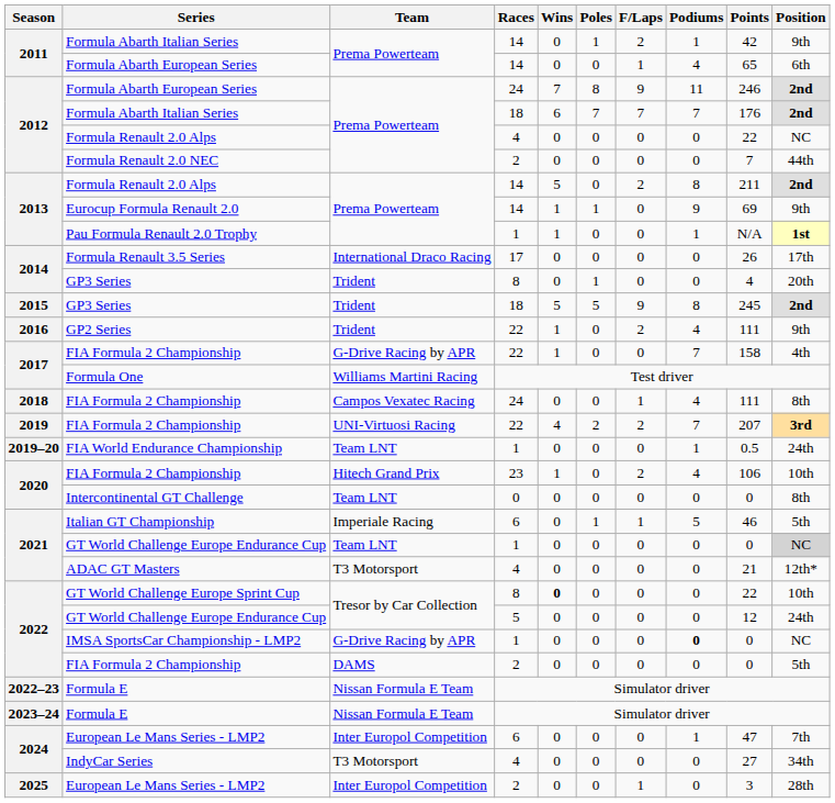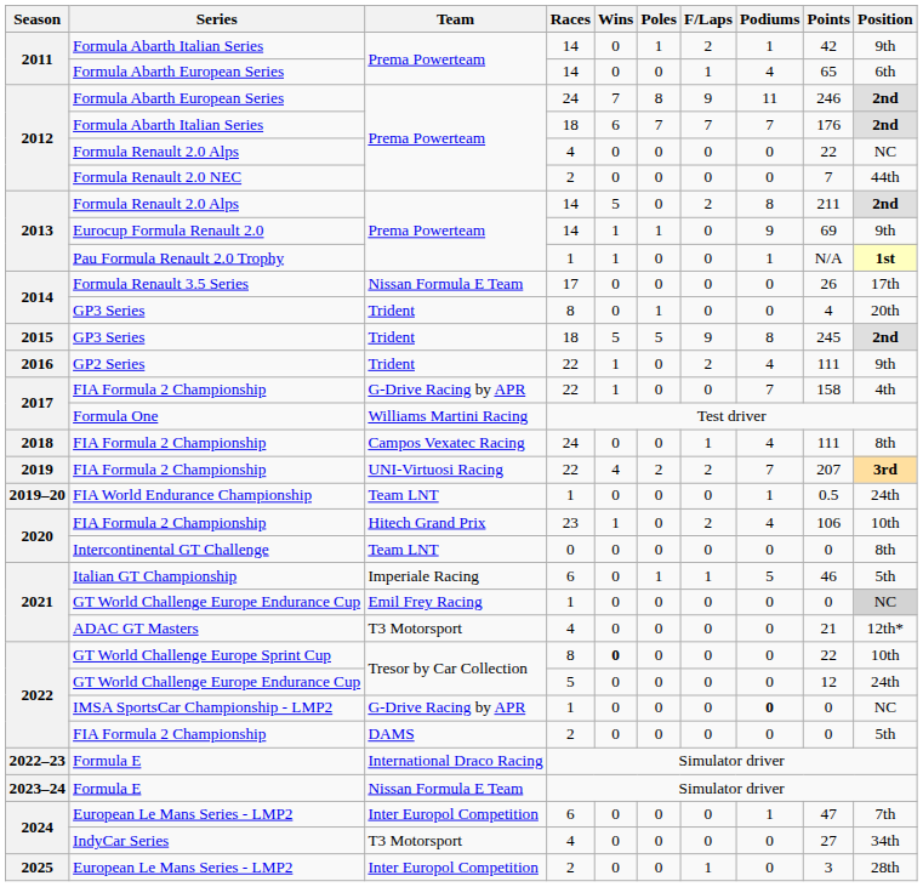Formula Renault 3.5 Series | Team: International Draco Racing -> Nissan Formula E Team
2021 / GT World Challenge Europe Endurance Cup | Team: Team LNT -> Emil Frey Racing
2022–23 / Formula E | Team: Nissan Formula E Team -> International Draco Racing
